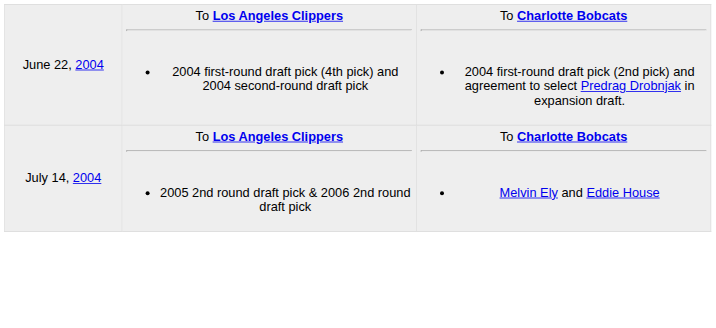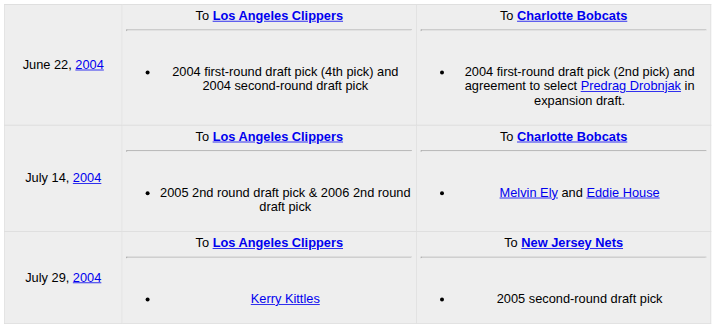+ row: July 29, 2004 | To Los Angeles Clippers Kerry Kittles | To New Jersey Nets 2005 second-round draft pick
